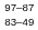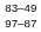rows swapped: 83–49 <-> 97–87
